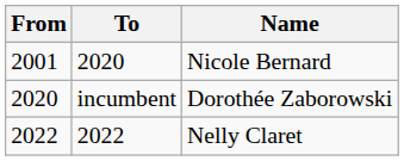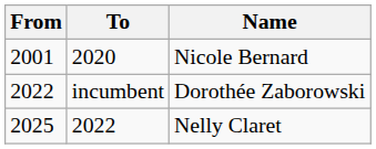Dorothée Zaborowski | From: 2020 -> 2022
Nelly Claret | From: 2022 -> 2025
